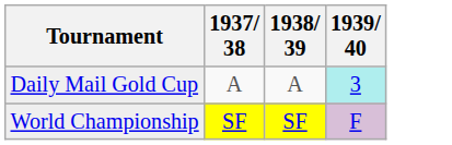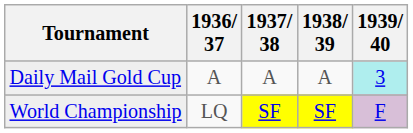+ column: 1936/ 37 | A | LQ
